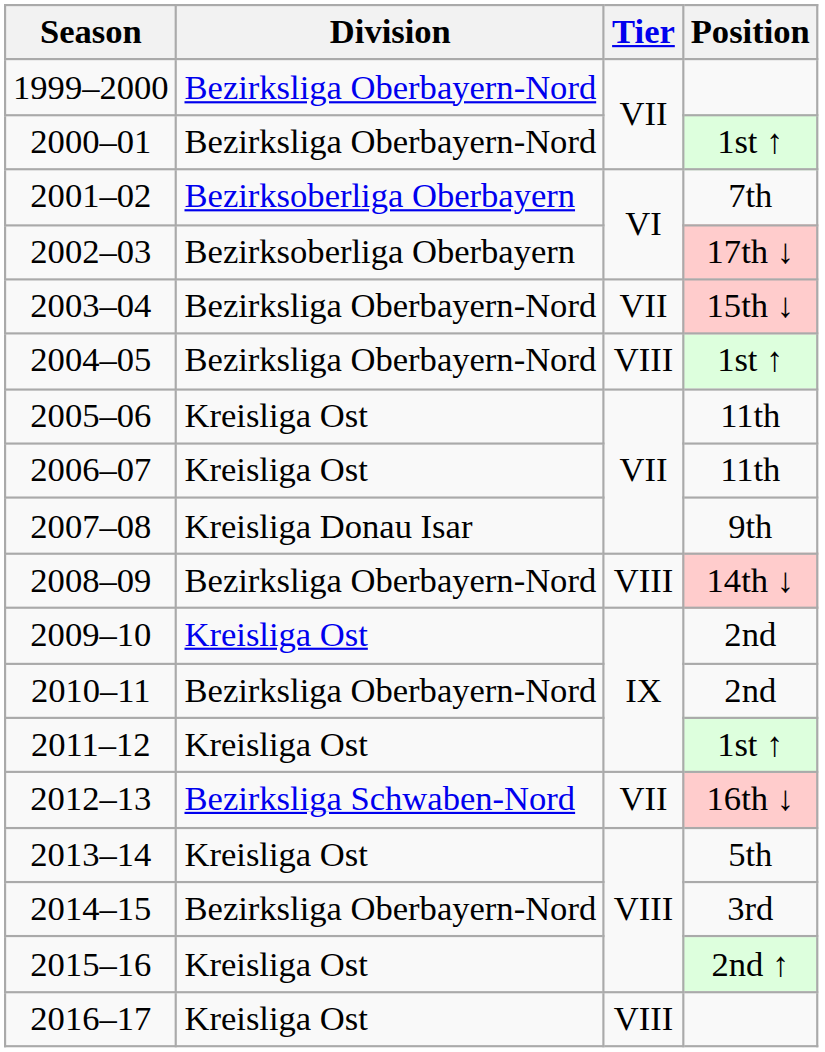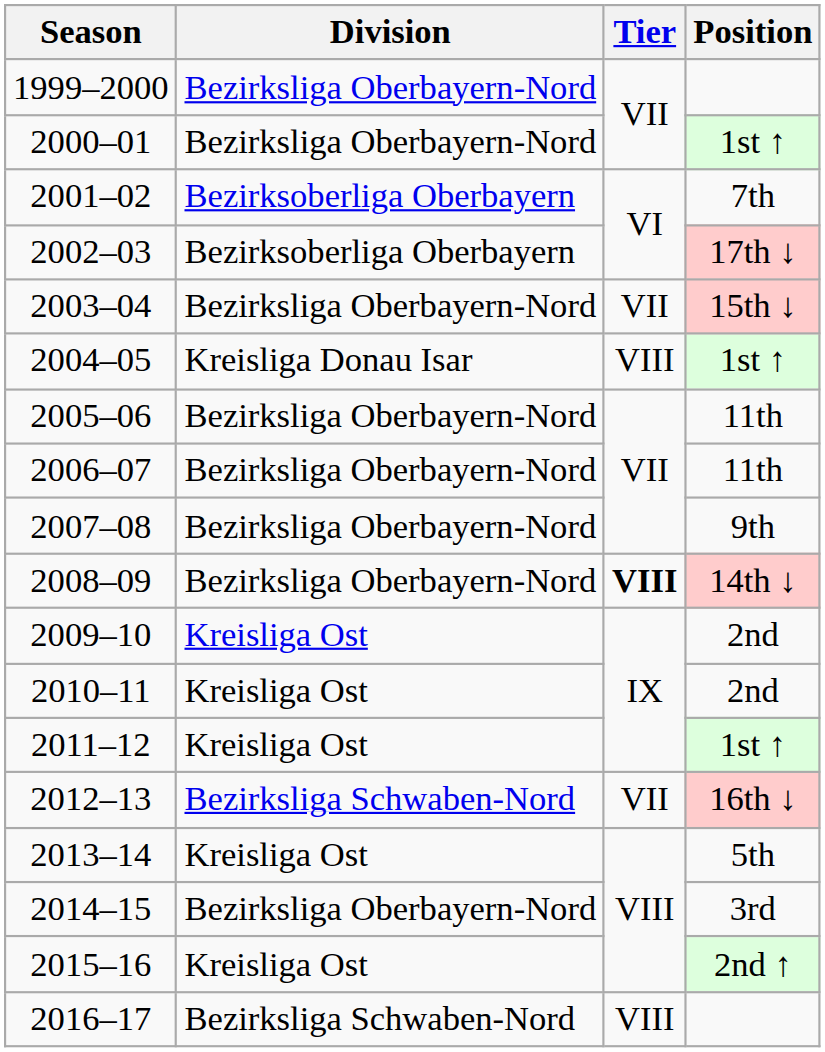2004–05 | Division: Bezirksliga Oberbayern-Nord -> Kreisliga Donau Isar
2005–06 | Division: Kreisliga Ost -> Bezirksliga Oberbayern-Nord
2006–07 | Division: Kreisliga Ost -> Bezirksliga Oberbayern-Nord
2007–08 | Division: Kreisliga Donau Isar -> Bezirksliga Oberbayern-Nord
2008–09 | Tier: normal -> bold
2010–11 | Division: Bezirksliga Oberbayern-Nord -> Kreisliga Ost
2016–17 | Division: Kreisliga Ost -> Bezirksliga Schwaben-Nord
